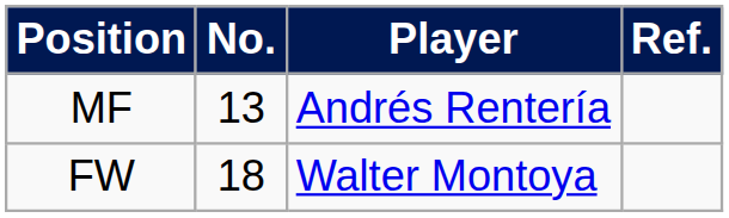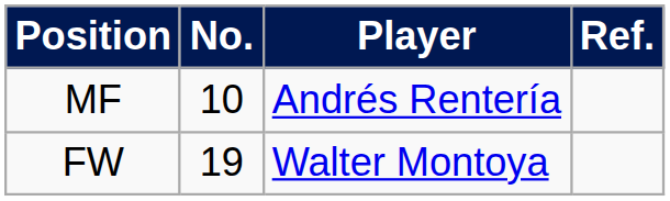MF | No.: 13 -> 10
FW | No.: 18 -> 19
